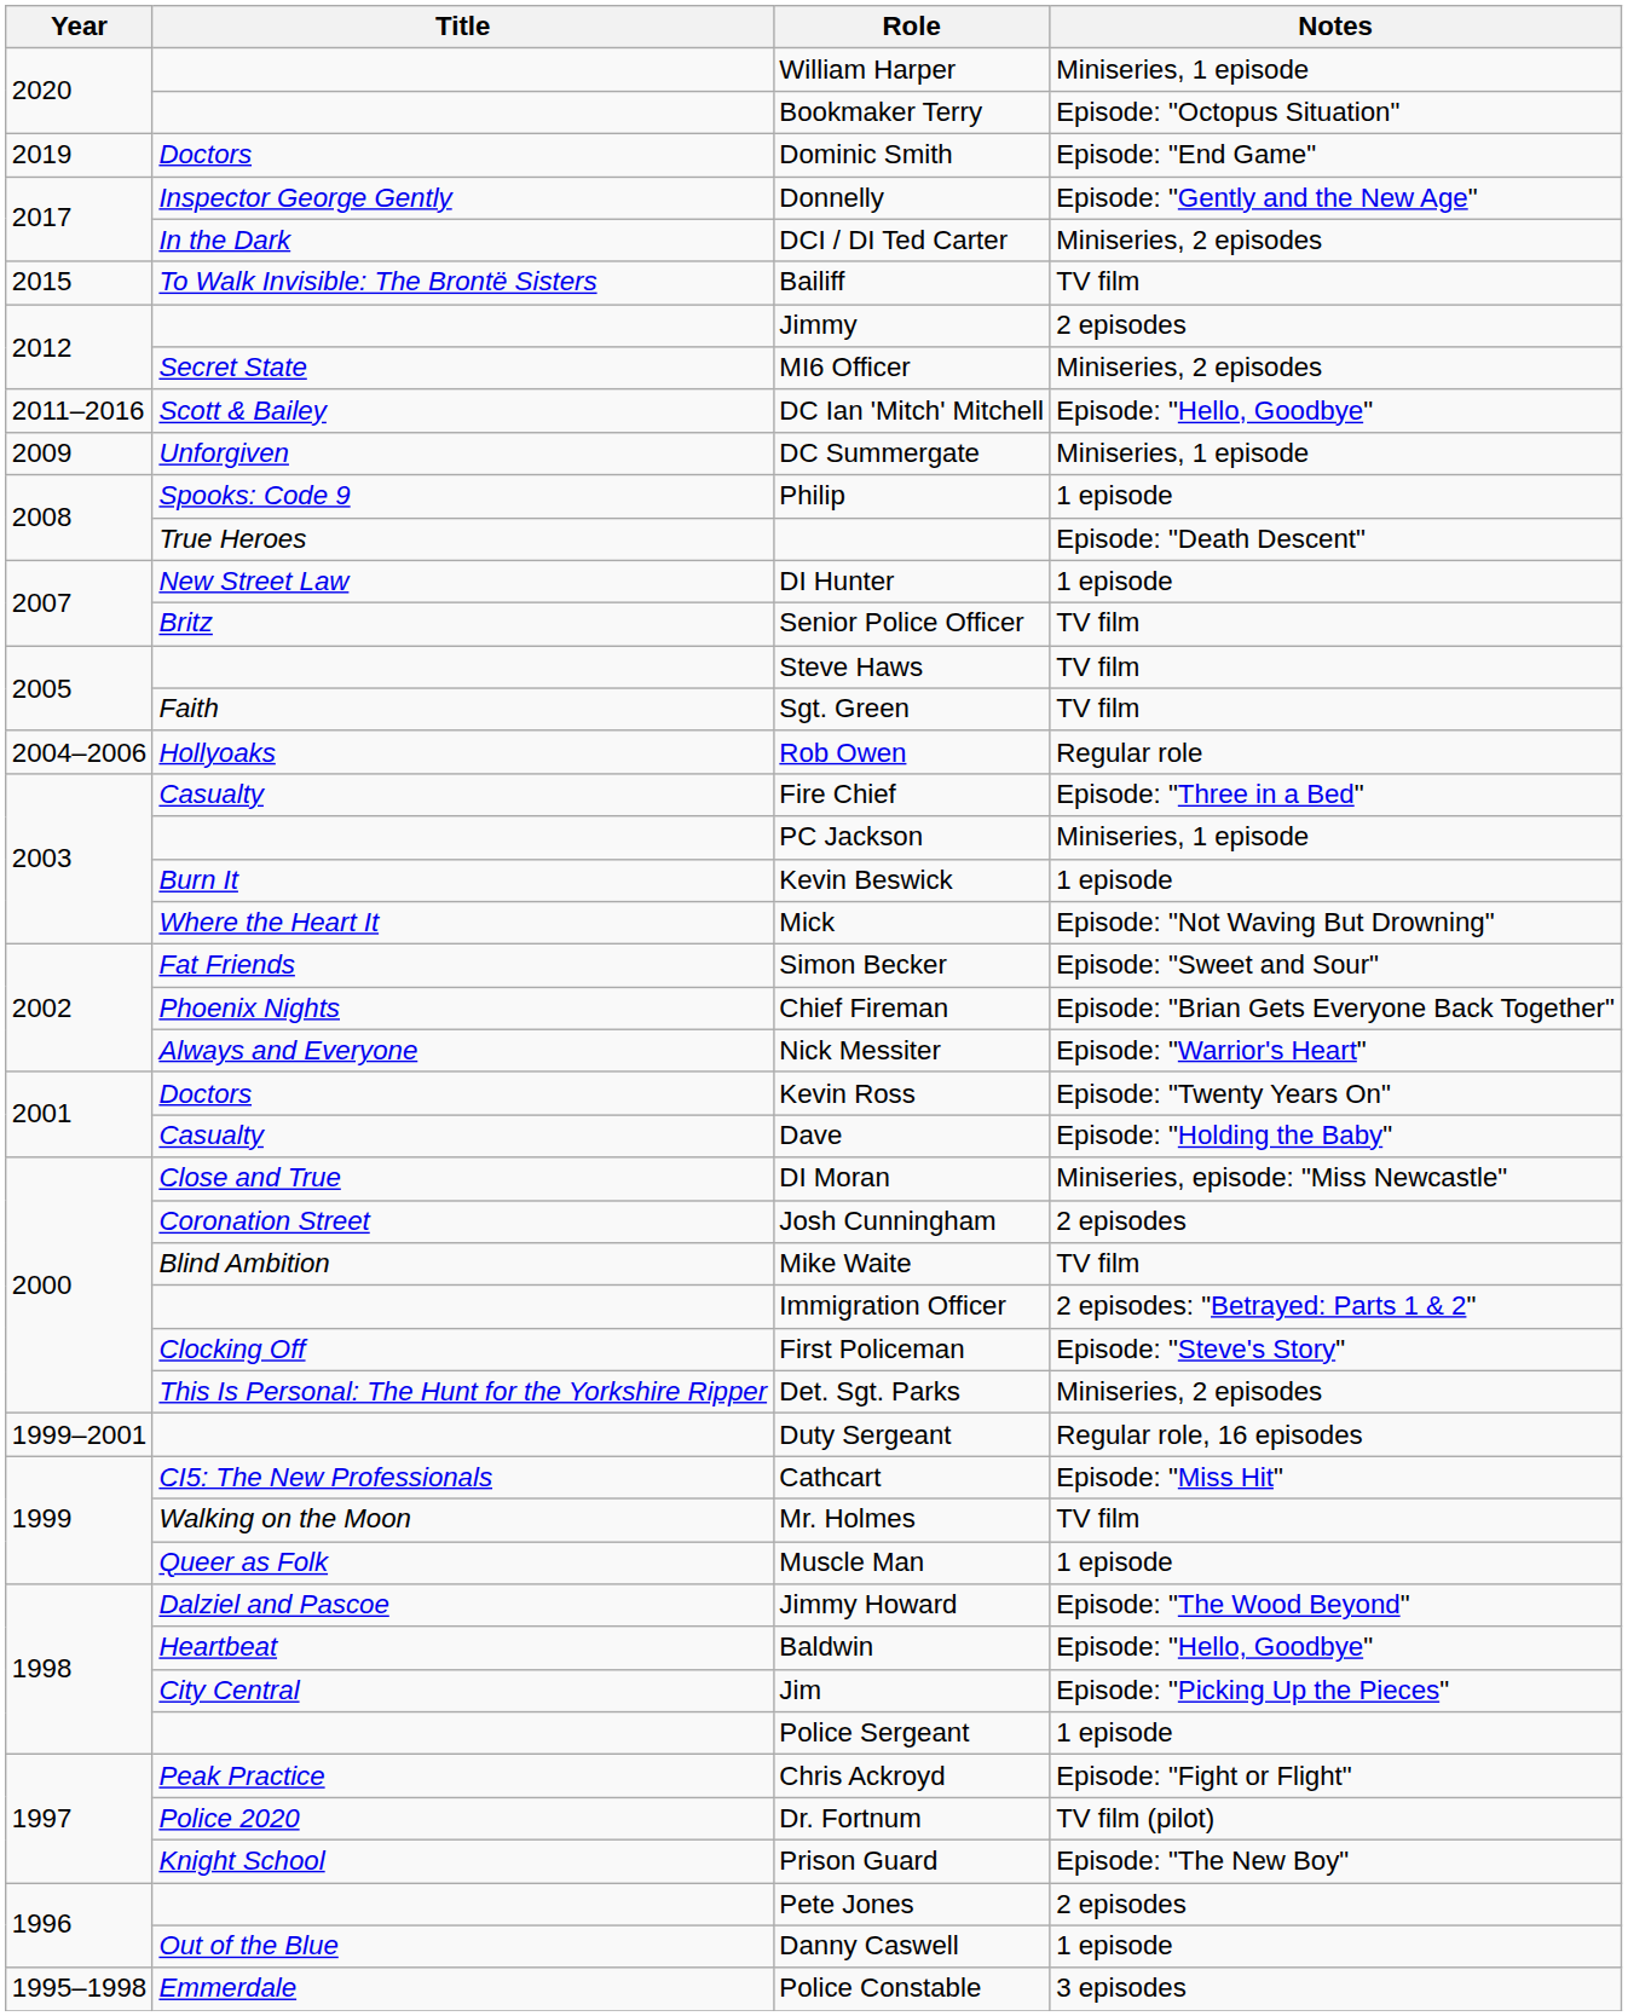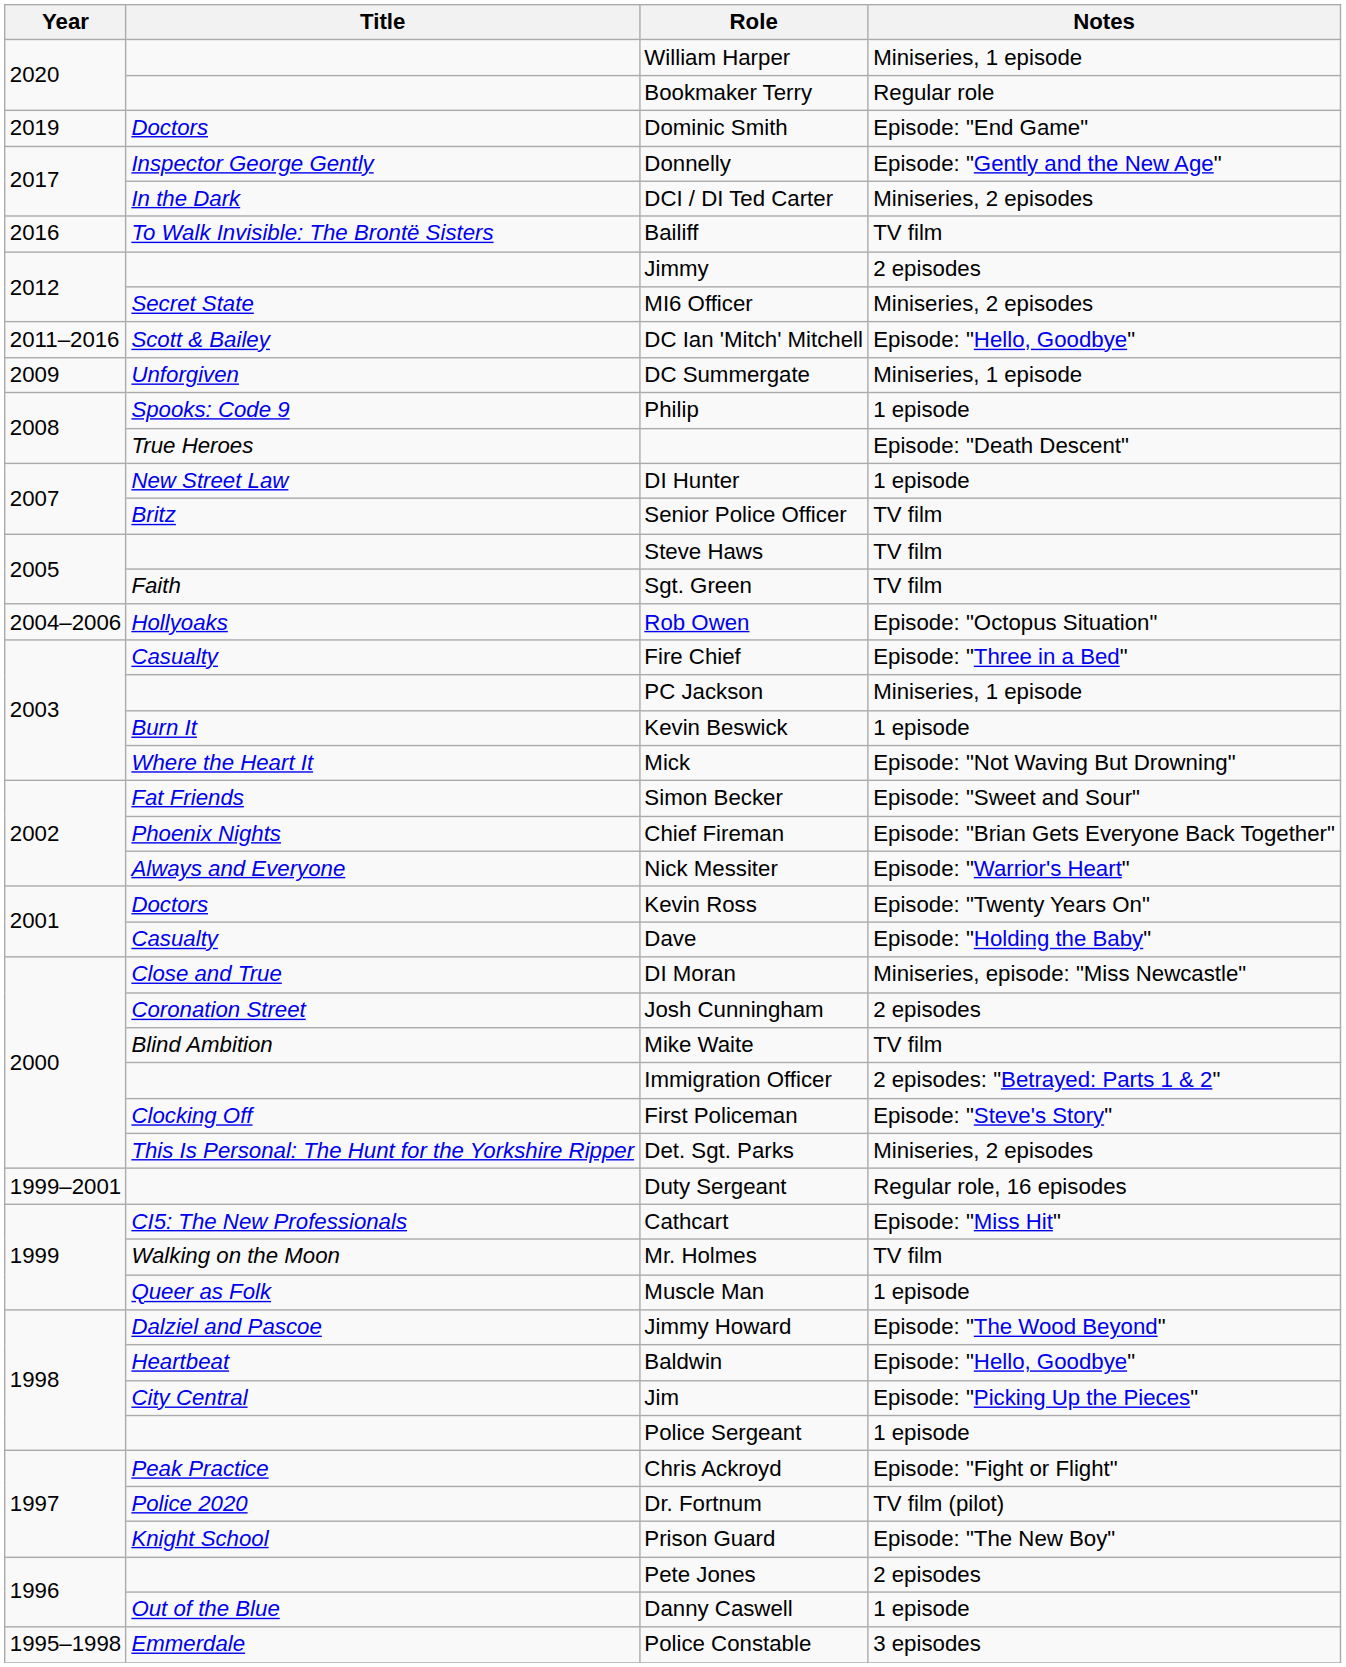Bookmaker Terry | Notes: Episode: "Octopus Situation" -> Regular role
Bailiff | Year: 2015 -> 2016
Rob Owen | Notes: Regular role -> Episode: "Octopus Situation"
